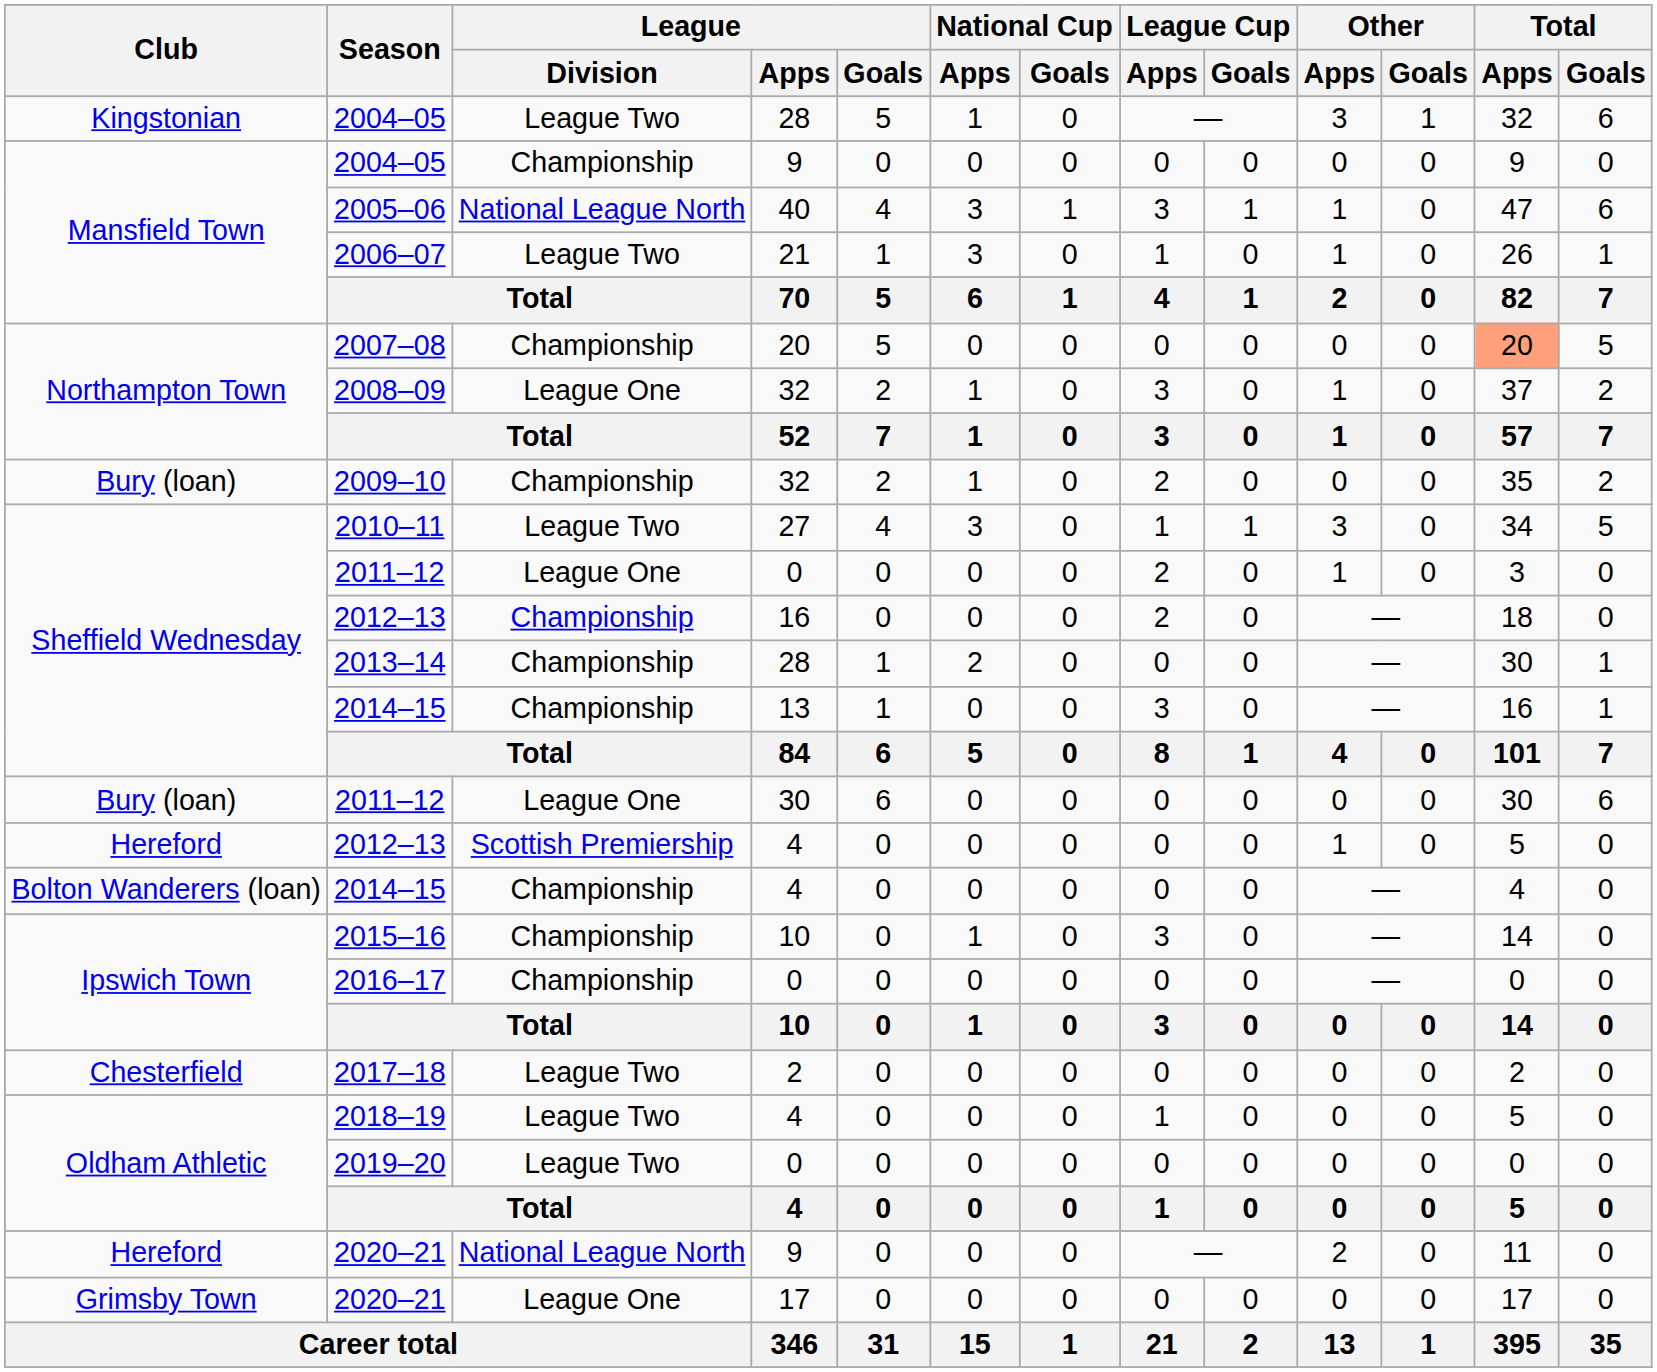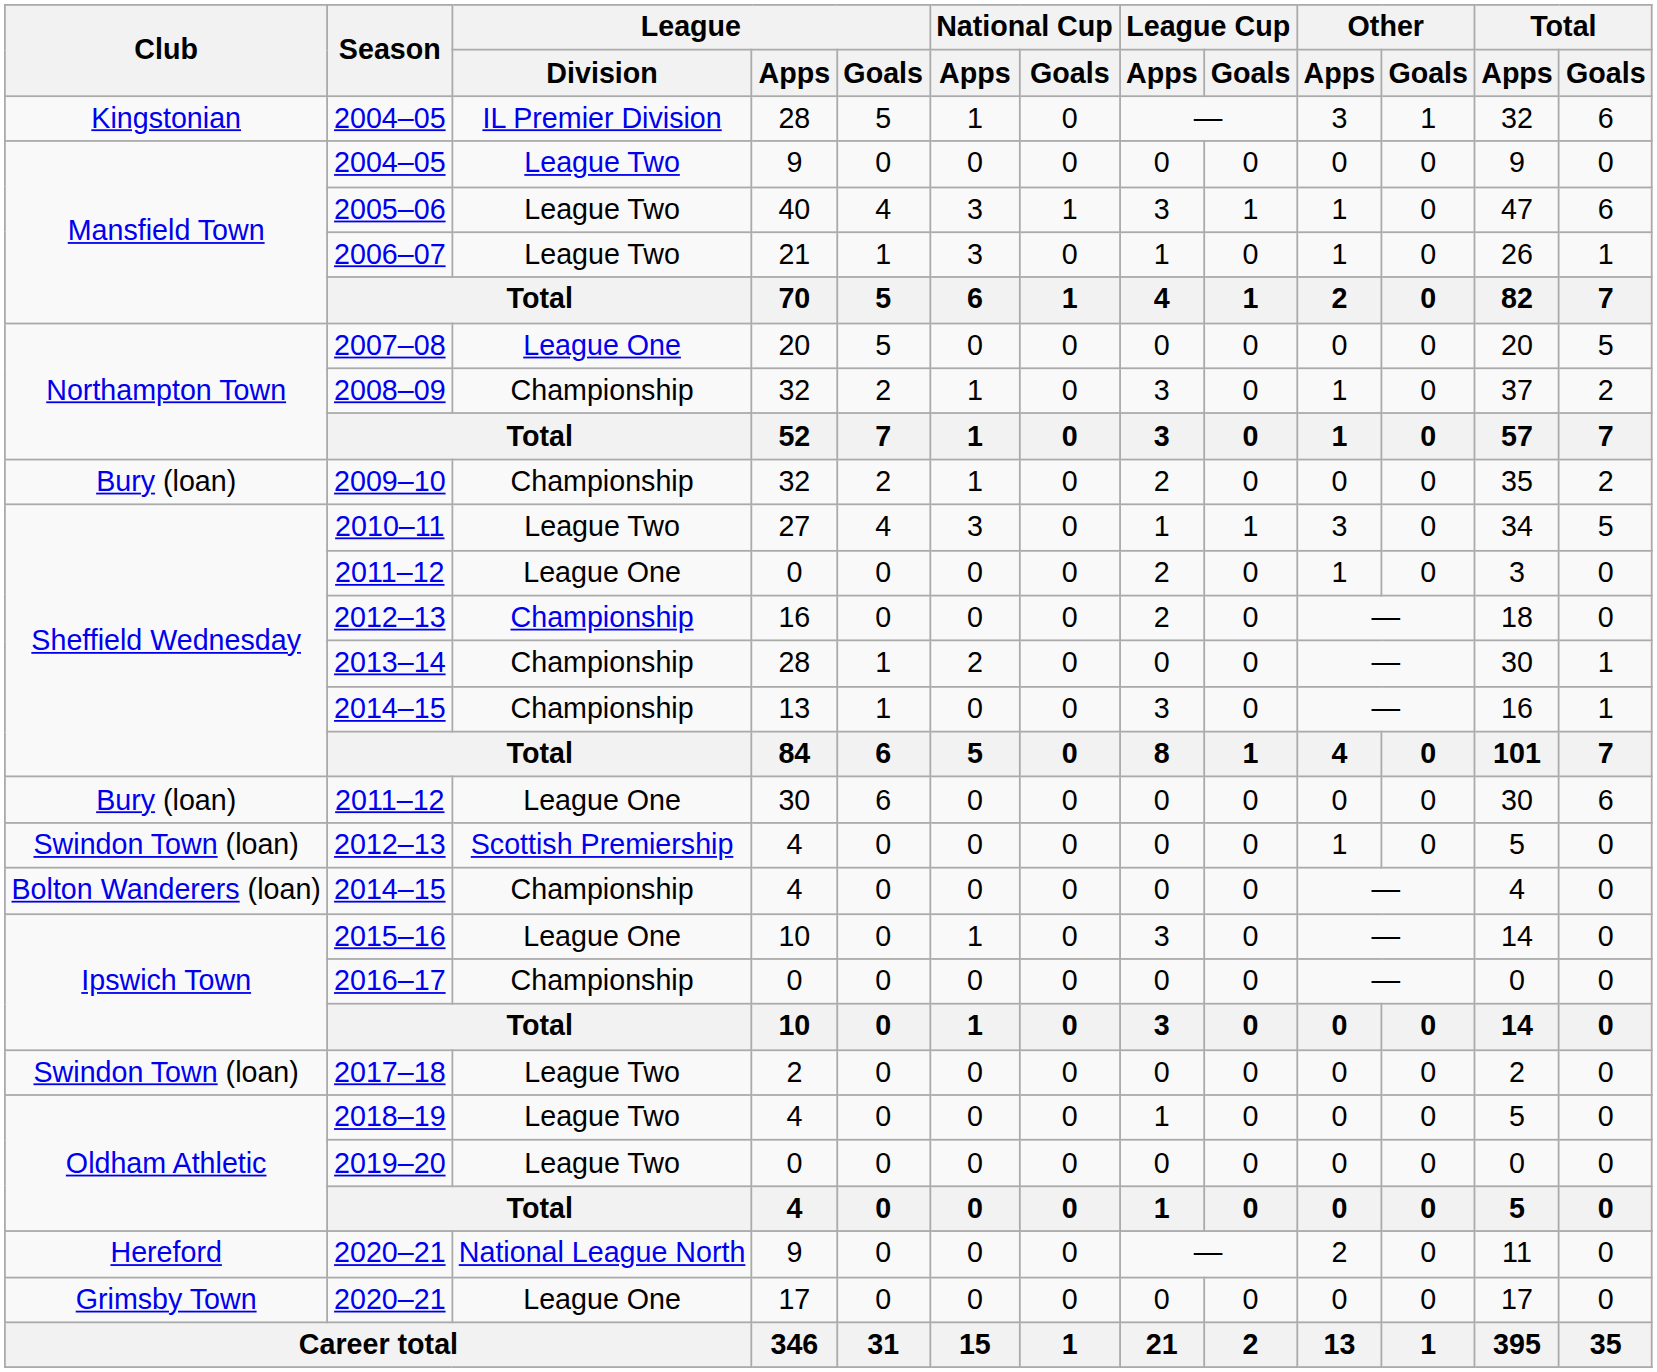2004–05 / 28 | League / Division: League Two -> IL Premier Division
2004–05 / 9 | League / Division: Championship -> League Two
2005–06 | League / Division: National League North -> League Two
2007–08 | League / Division: Championship -> League One
2007–08 | Total / Apps: lightsalmon background -> no background
2008–09 | League / Division: League One -> Championship
2012–13 / 4 | Club: Hereford -> Swindon Town (loan)
2015–16 | League / Division: Championship -> League One
2017–18 | Club: Chesterfield -> Swindon Town (loan)
